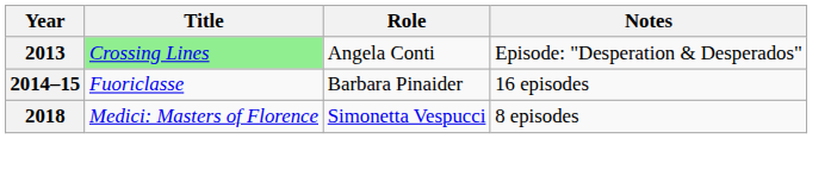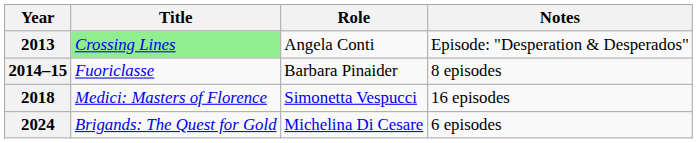2014–15 | Notes: 16 episodes -> 8 episodes
2018 | Notes: 8 episodes -> 16 episodes
+ row: 2024 | Brigands: The Quest for Gold | Michelina Di Cesare | 6 episodes
